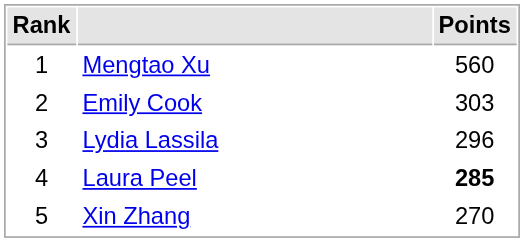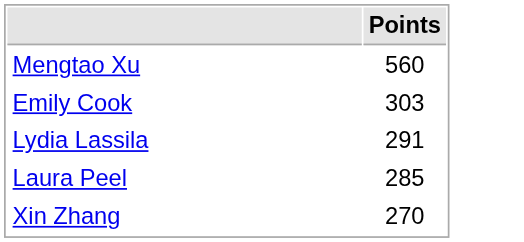- column: Rank | 1 | 2 | 3 | 4 | 5
Lydia Lassila | Points: 296 -> 291
Laura Peel | Points: bold -> normal
